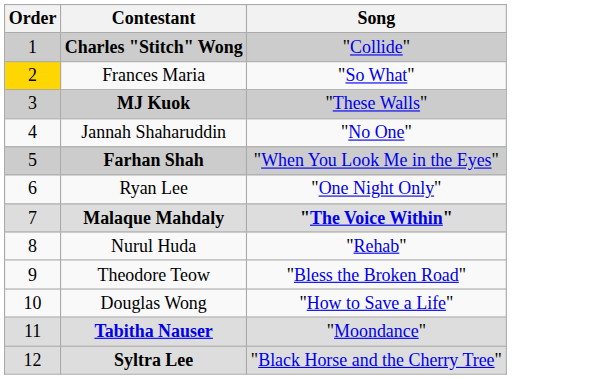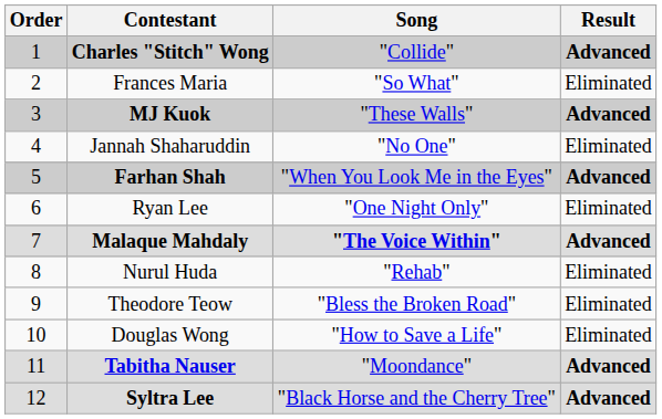+ column: Result | Advanced | Eliminated | Advanced | Eliminated | Advanced | Eliminated | Advanced | Eliminated | Eliminated | Eliminated | Advanced | Advanced
Frances Maria | Order: gold background -> no background
